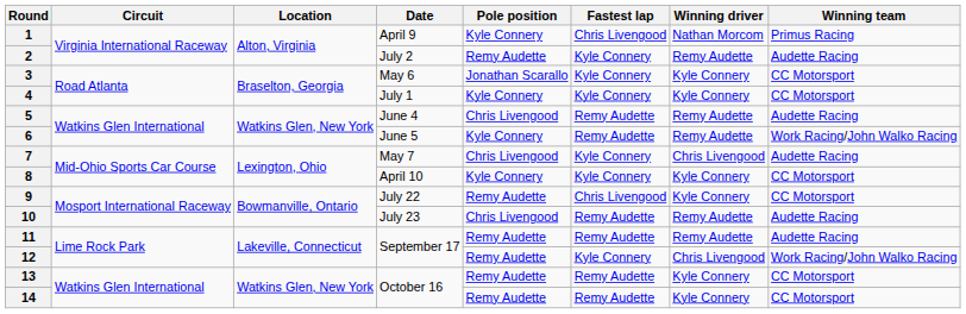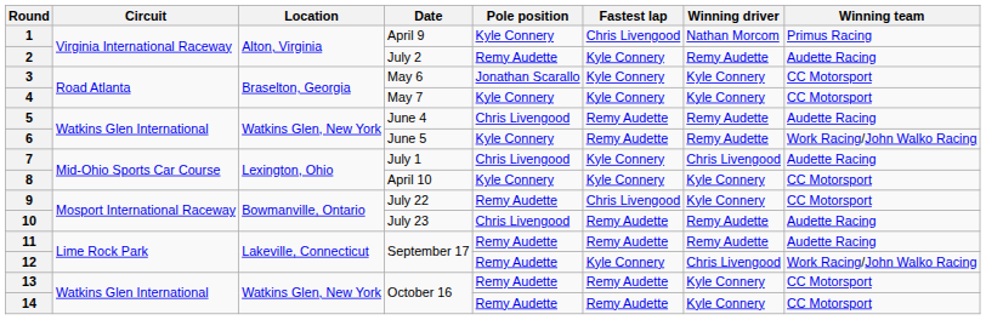4 | Date: July 1 -> May 7
7 | Date: May 7 -> July 1
